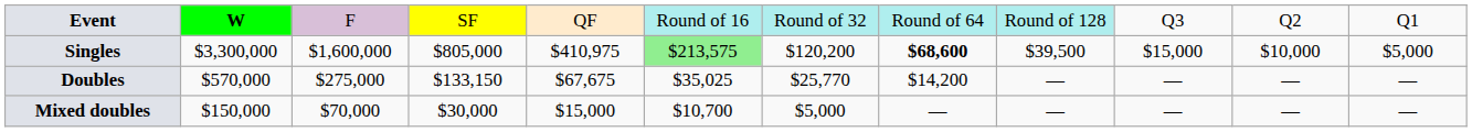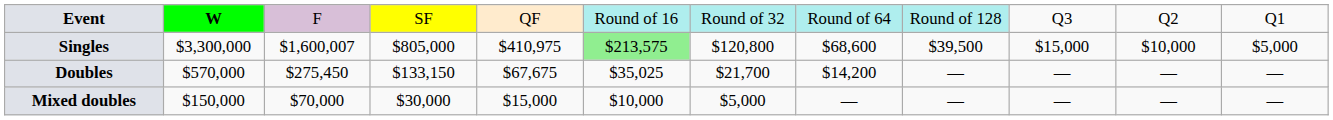Singles | column 3: $1,600,000 -> $1,600,007
Singles | column 7: $120,200 -> $120,800
Singles | column 8: bold -> normal
Doubles | column 3: $275,000 -> $275,450
Doubles | column 7: $25,770 -> $21,700
Mixed doubles | column 6: $10,700 -> $10,000
